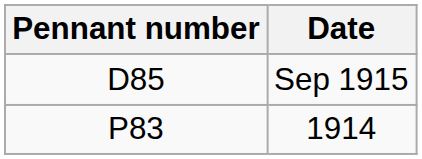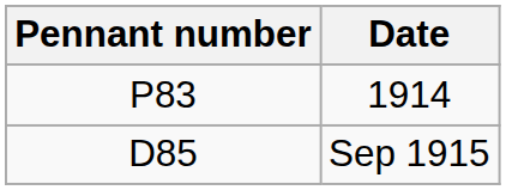rows swapped: 1914 <-> Sep 1915
